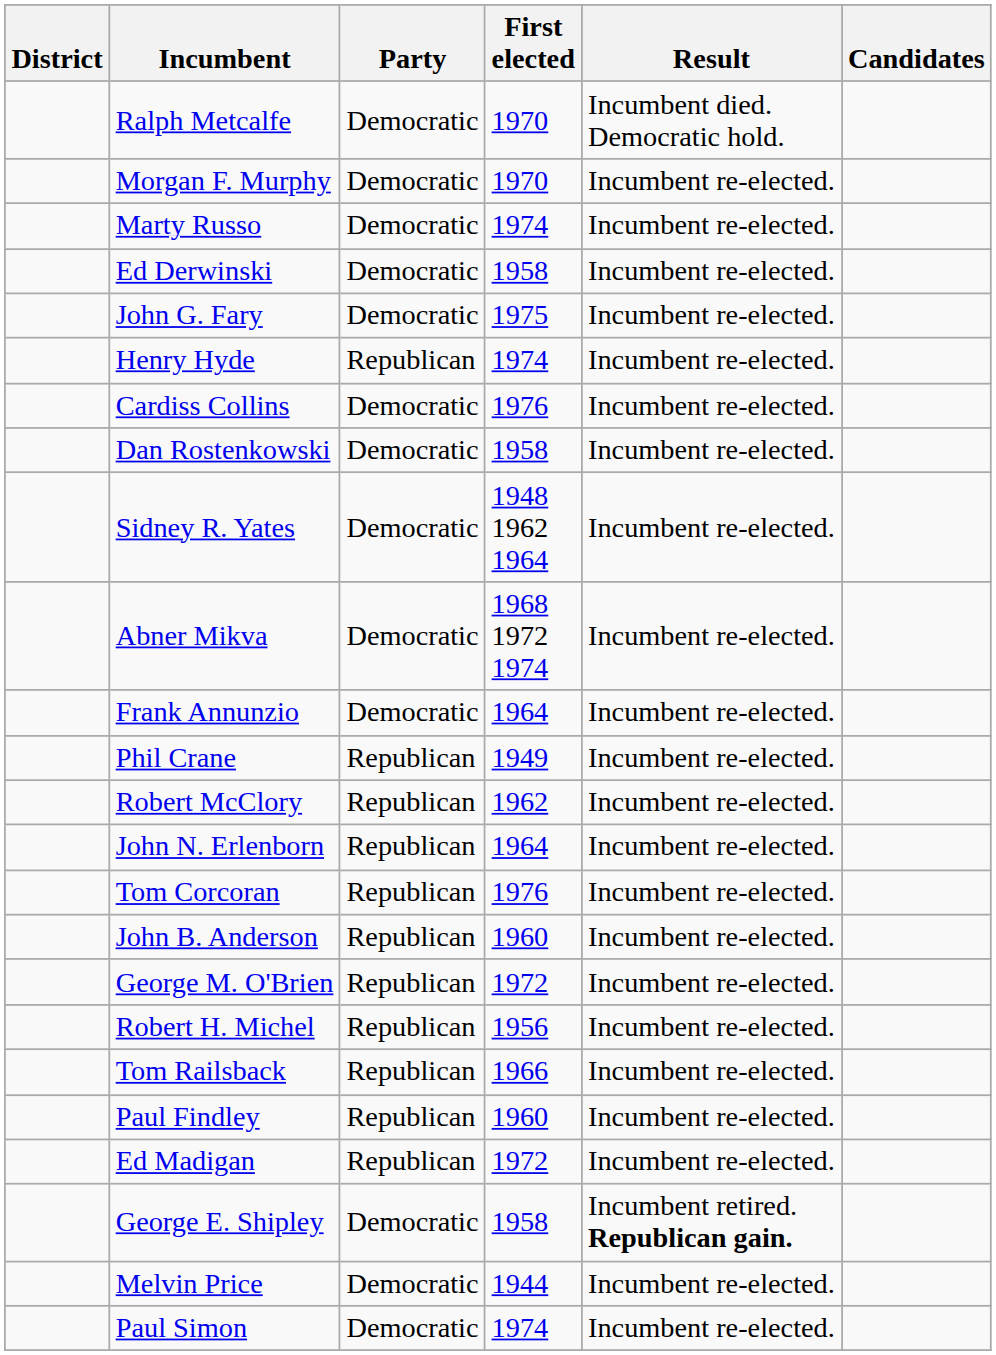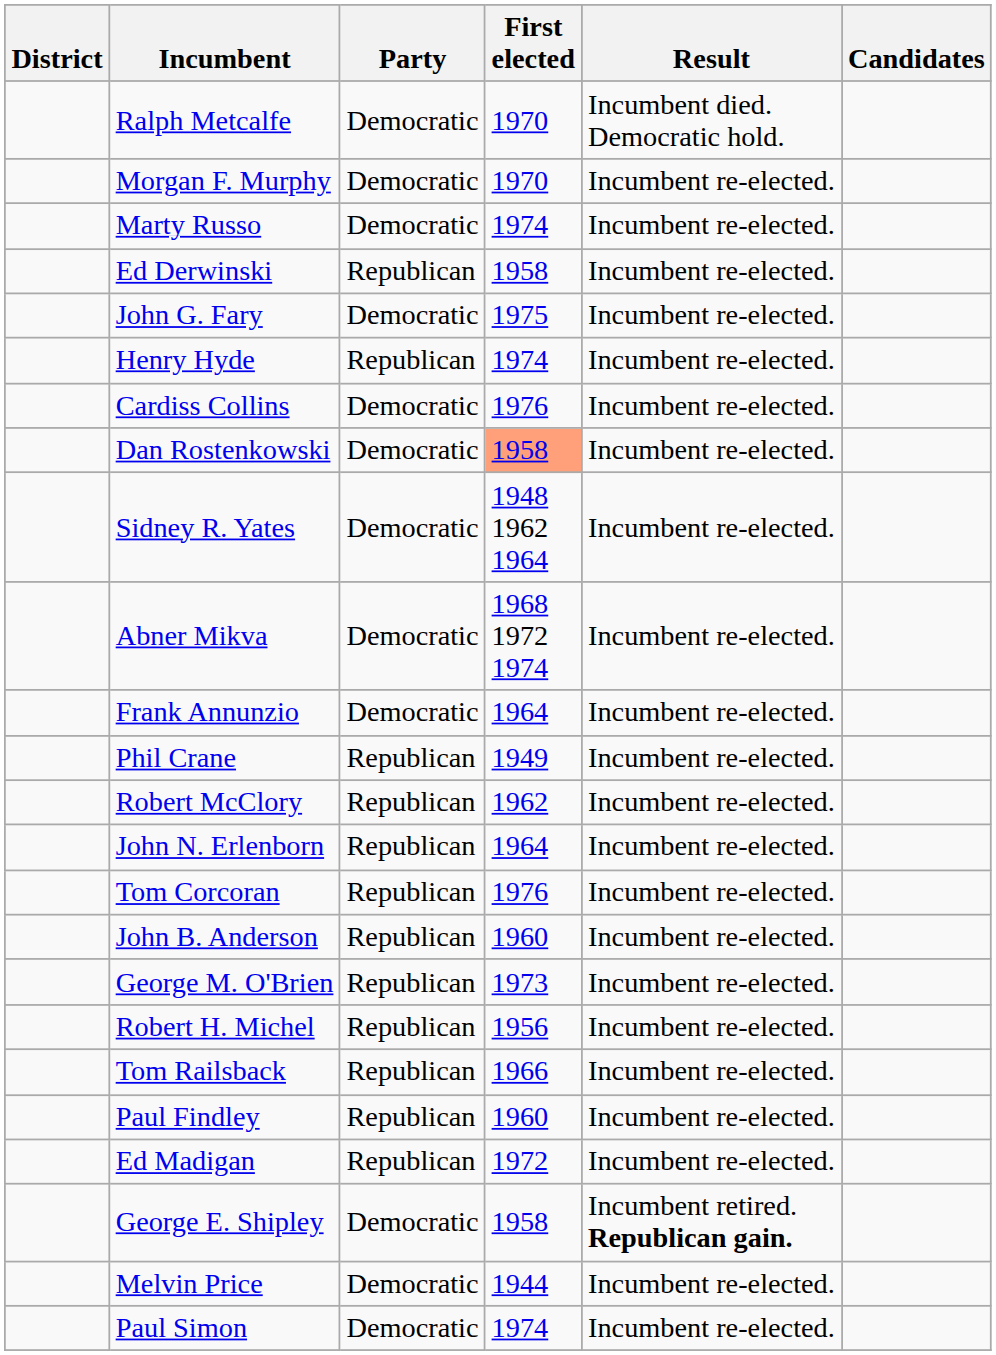Ed Derwinski | Party: Democratic -> Republican
Dan Rostenkowski | First elected: no background -> lightsalmon background
George M. O'Brien | First elected: 1972 -> 1973
